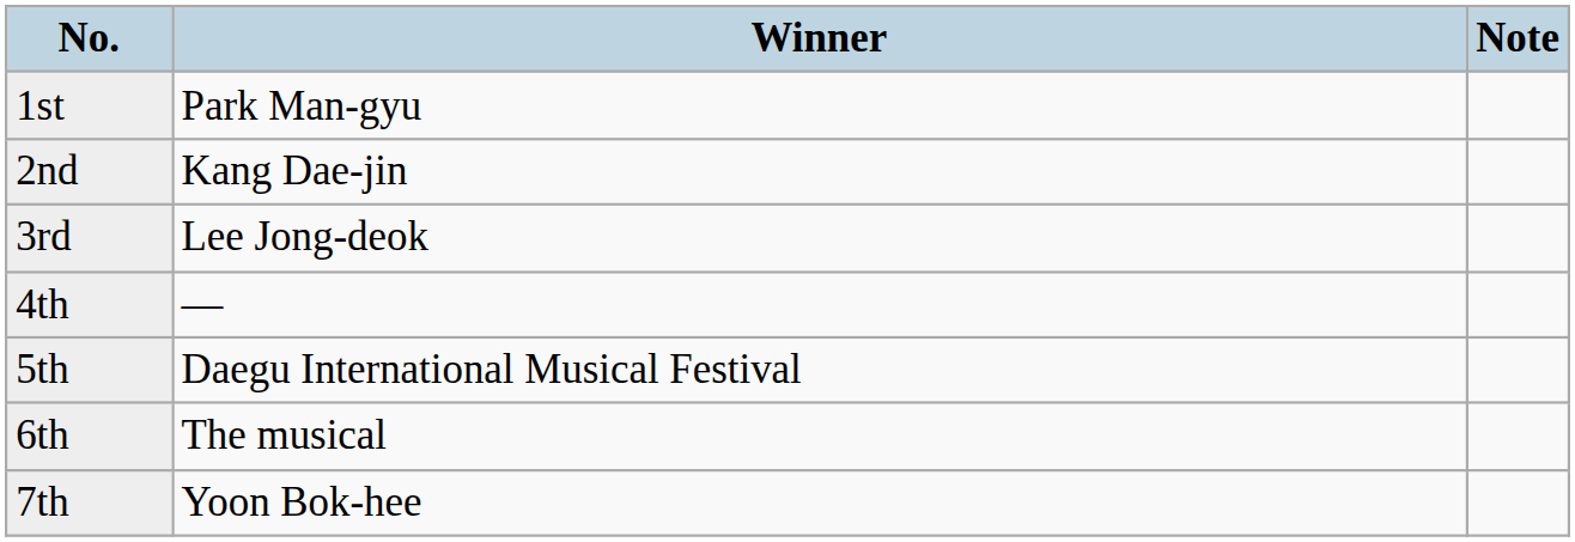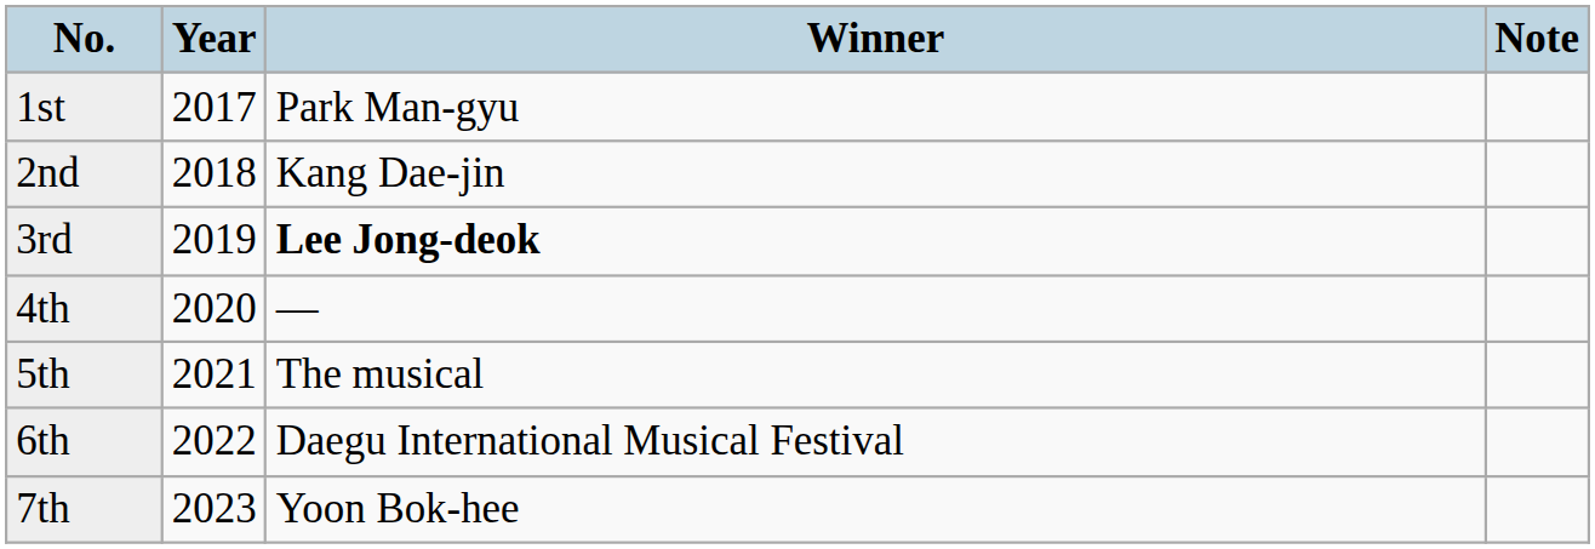+ column: Year | 2017 | 2018 | 2019 | 2020 | 2021 | 2022 | 2023
3rd | Winner: normal -> bold
5th | Winner: Daegu International Musical Festival -> The musical
6th | Winner: The musical -> Daegu International Musical Festival
